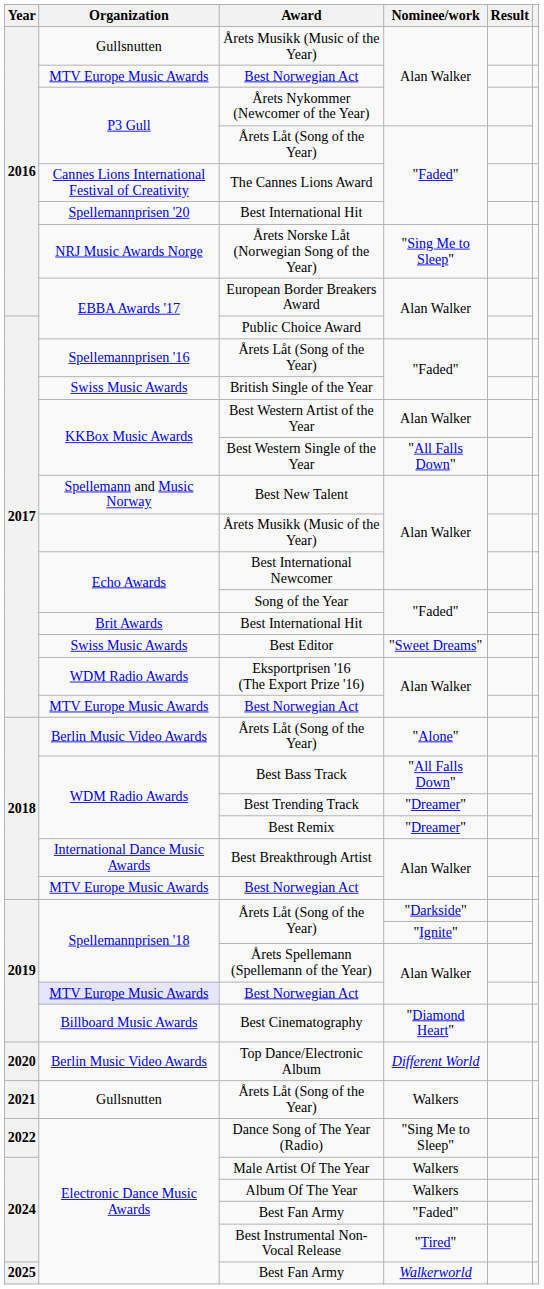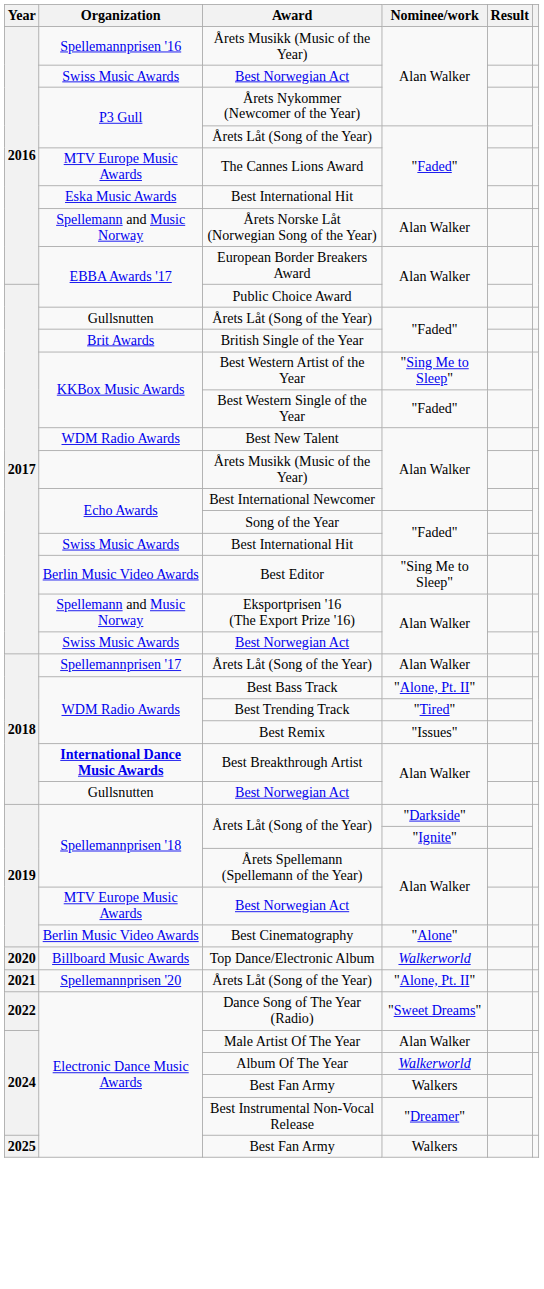2016 / Årets Musikk (Music of the Year) | Organization: Gullsnutten -> Spellemannprisen '16
2016 / Best Norwegian Act | Organization: MTV Europe Music Awards -> Swiss Music Awards
The Cannes Lions Award | Organization: Cannes Lions International Festival of Creativity -> MTV Europe Music Awards
2016 / Best International Hit | Organization: Spellemannprisen '20 -> Eska Music Awards
Årets Norske Låt (Norwegian Song of the Year) | Organization: NRJ Music Awards Norge -> Spellemann and Music Norway
Årets Norske Låt (Norwegian Song of the Year) | Nominee/work: "Sing Me to Sleep" -> Alan Walker
2017 / Årets Låt (Song of the Year) | Organization: Spellemannprisen '16 -> Gullsnutten
British Single of the Year | Organization: Swiss Music Awards -> Brit Awards
Best Western Artist of the Year | Nominee/work: Alan Walker -> "Sing Me to Sleep"
Best Western Single of the Year | Nominee/work: "All Falls Down" -> "Faded"
Best New Talent | Organization: Spellemann and Music Norway -> WDM Radio Awards
2017 / Best International Hit | Organization: Brit Awards -> Swiss Music Awards
Best Editor | Organization: Swiss Music Awards -> Berlin Music Video Awards
Best Editor | Nominee/work: "Sweet Dreams" -> "Sing Me to Sleep"
Eksportprisen '16 (The Export Prize '16) | Organization: WDM Radio Awards -> Spellemann and Music Norway
2017 / Best Norwegian Act | Organization: MTV Europe Music Awards -> Swiss Music Awards
2018 / Årets Låt (Song of the Year) | Organization: Berlin Music Video Awards -> Spellemannprisen '17
2018 / Årets Låt (Song of the Year) | Nominee/work: "Alone" -> Alan Walker
Best Bass Track | Nominee/work: "All Falls Down" -> "Alone, Pt. II"
Best Trending Track | Nominee/work: "Dreamer" -> "Tired"
Best Remix | Nominee/work: "Dreamer" -> "Issues"
Best Breakthrough Artist | Organization: normal -> bold
2018 / Best Norwegian Act | Organization: MTV Europe Music Awards -> Gullsnutten
2019 / Best Norwegian Act | Organization: lavender background -> no background
Best Cinematography | Organization: Billboard Music Awards -> Berlin Music Video Awards
Best Cinematography | Nominee/work: "Diamond Heart" -> "Alone"
Top Dance/Electronic Album | Organization: Berlin Music Video Awards -> Billboard Music Awards
Top Dance/Electronic Album | Nominee/work: Different World -> Walkerworld
2021 / Årets Låt (Song of the Year) | Organization: Gullsnutten -> Spellemannprisen '20
2021 / Årets Låt (Song of the Year) | Nominee/work: Walkers -> "Alone, Pt. II"
Dance Song of The Year (Radio) | Nominee/work: "Sing Me to Sleep" -> "Sweet Dreams"
Male Artist Of The Year | Nominee/work: Walkers -> Alan Walker
Album Of The Year | Nominee/work: Walkers -> Walkerworld
2024 / Best Fan Army | Nominee/work: "Faded" -> Walkers
Best Instrumental Non-Vocal Release | Nominee/work: "Tired" -> "Dreamer"
2025 / Best Fan Army | Nominee/work: Walkerworld -> Walkers
